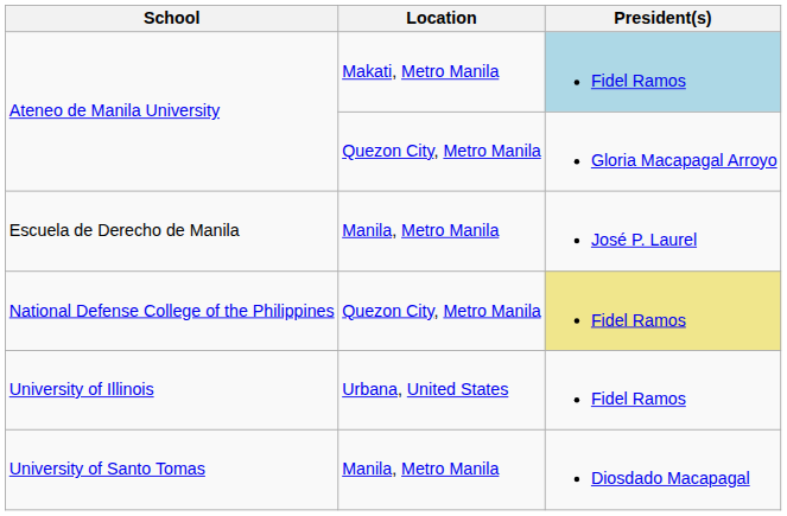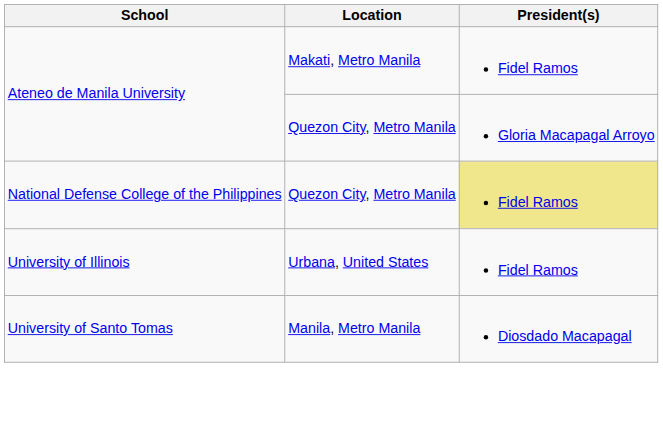Ateneo de Manila University / Makati, Metro Manila | President(s): lightblue background -> no background
- row: Escuela de Derecho de Manila | Manila, Metro Manila | José P. Laurel
